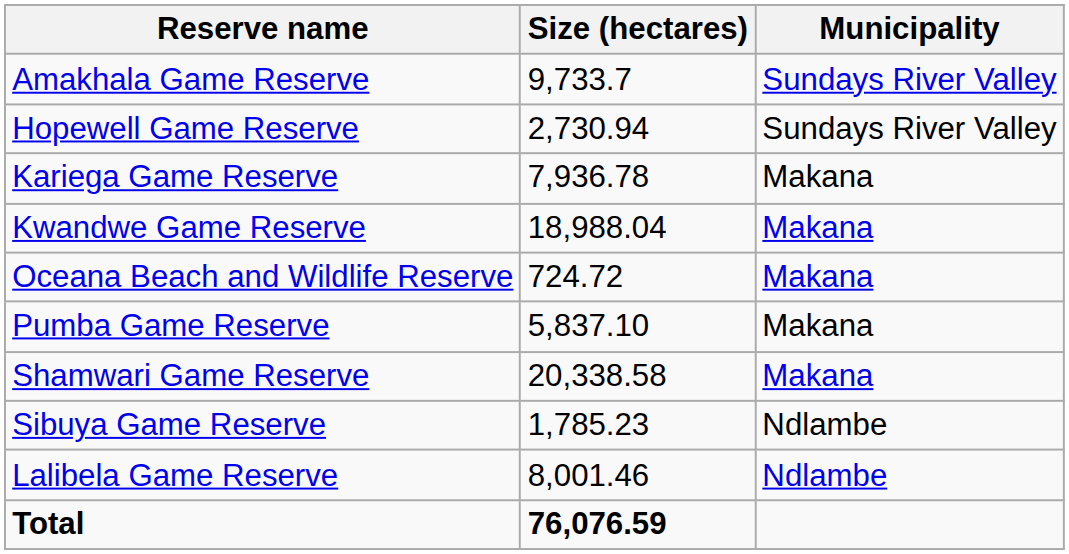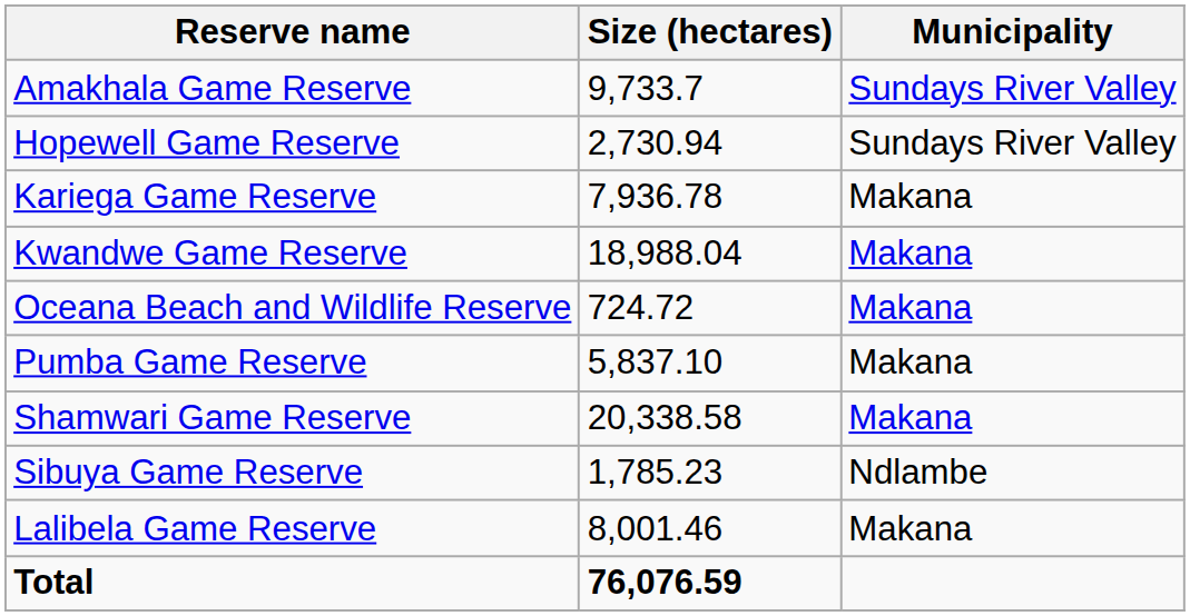Lalibela Game Reserve | Municipality: Ndlambe -> Makana
